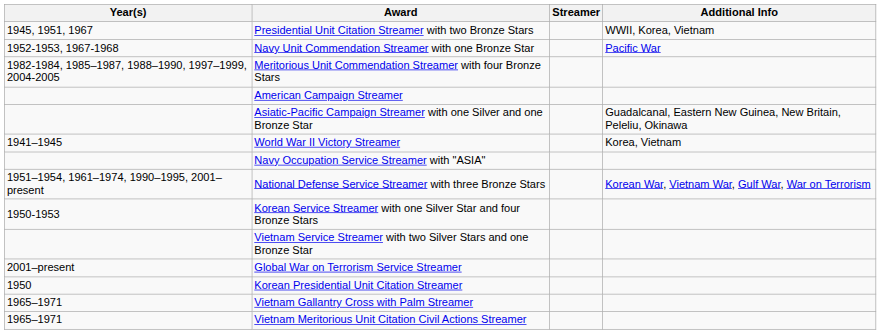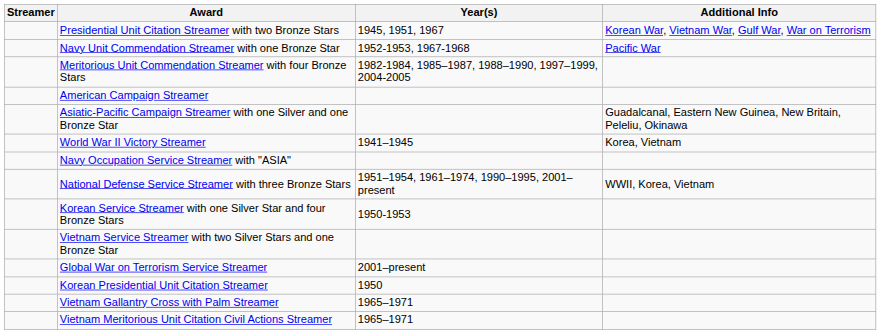columns swapped: Streamer <-> Year(s)
Presidential Unit Citation Streamer with two Bronze Stars | Additional Info: WWII, Korea, Vietnam -> Korean War, Vietnam War, Gulf War, War on Terrorism
National Defense Service Streamer with three Bronze Stars | Additional Info: Korean War, Vietnam War, Gulf War, War on Terrorism -> WWII, Korea, Vietnam
